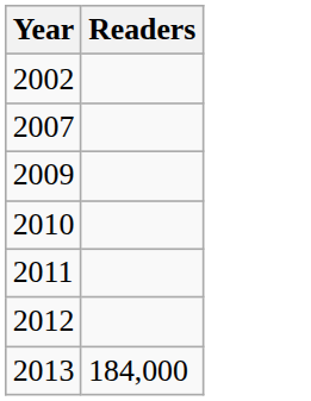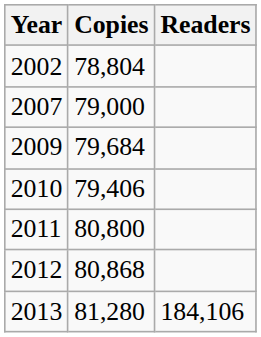+ column: Copies | 78,804 | 79,000 | 79,684 | 79,406 | 80,800 | 80,868 | 81,280
2013 | Readers: 184,000 -> 184,106
